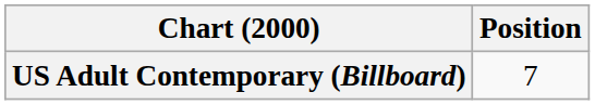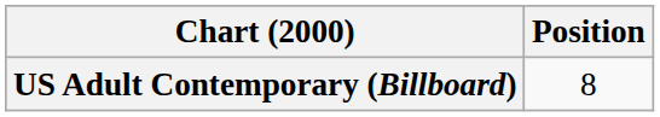US Adult Contemporary (Billboard) | Position: 7 -> 8
